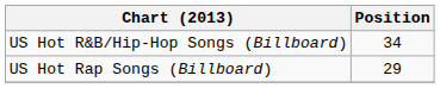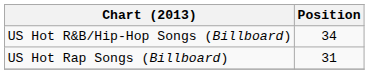US Hot Rap Songs (Billboard) | Position: 29 -> 31
